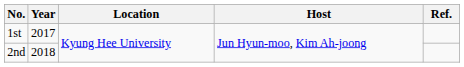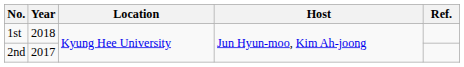1st | Year: 2017 -> 2018
2nd | Year: 2018 -> 2017
